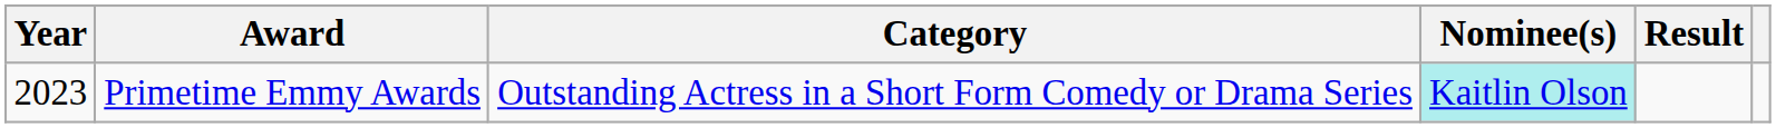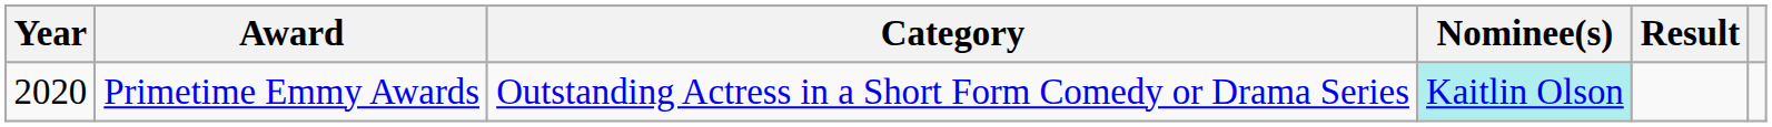Primetime Emmy Awards | Year: 2023 -> 2020
